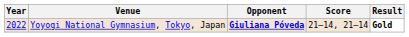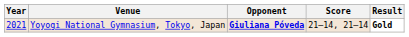Yoyogi National Gymnasium, Tokyo, Japan | Year: 2022 -> 2021
